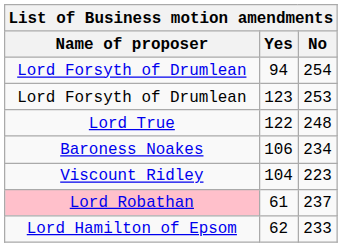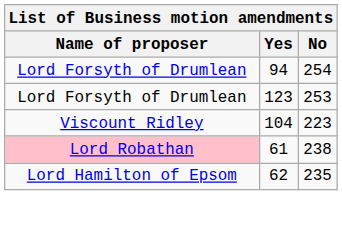- row: Lord True | 122 | 248
- row: Baroness Noakes | 106 | 234
61 | No: 237 -> 238
62 | No: 233 -> 235
